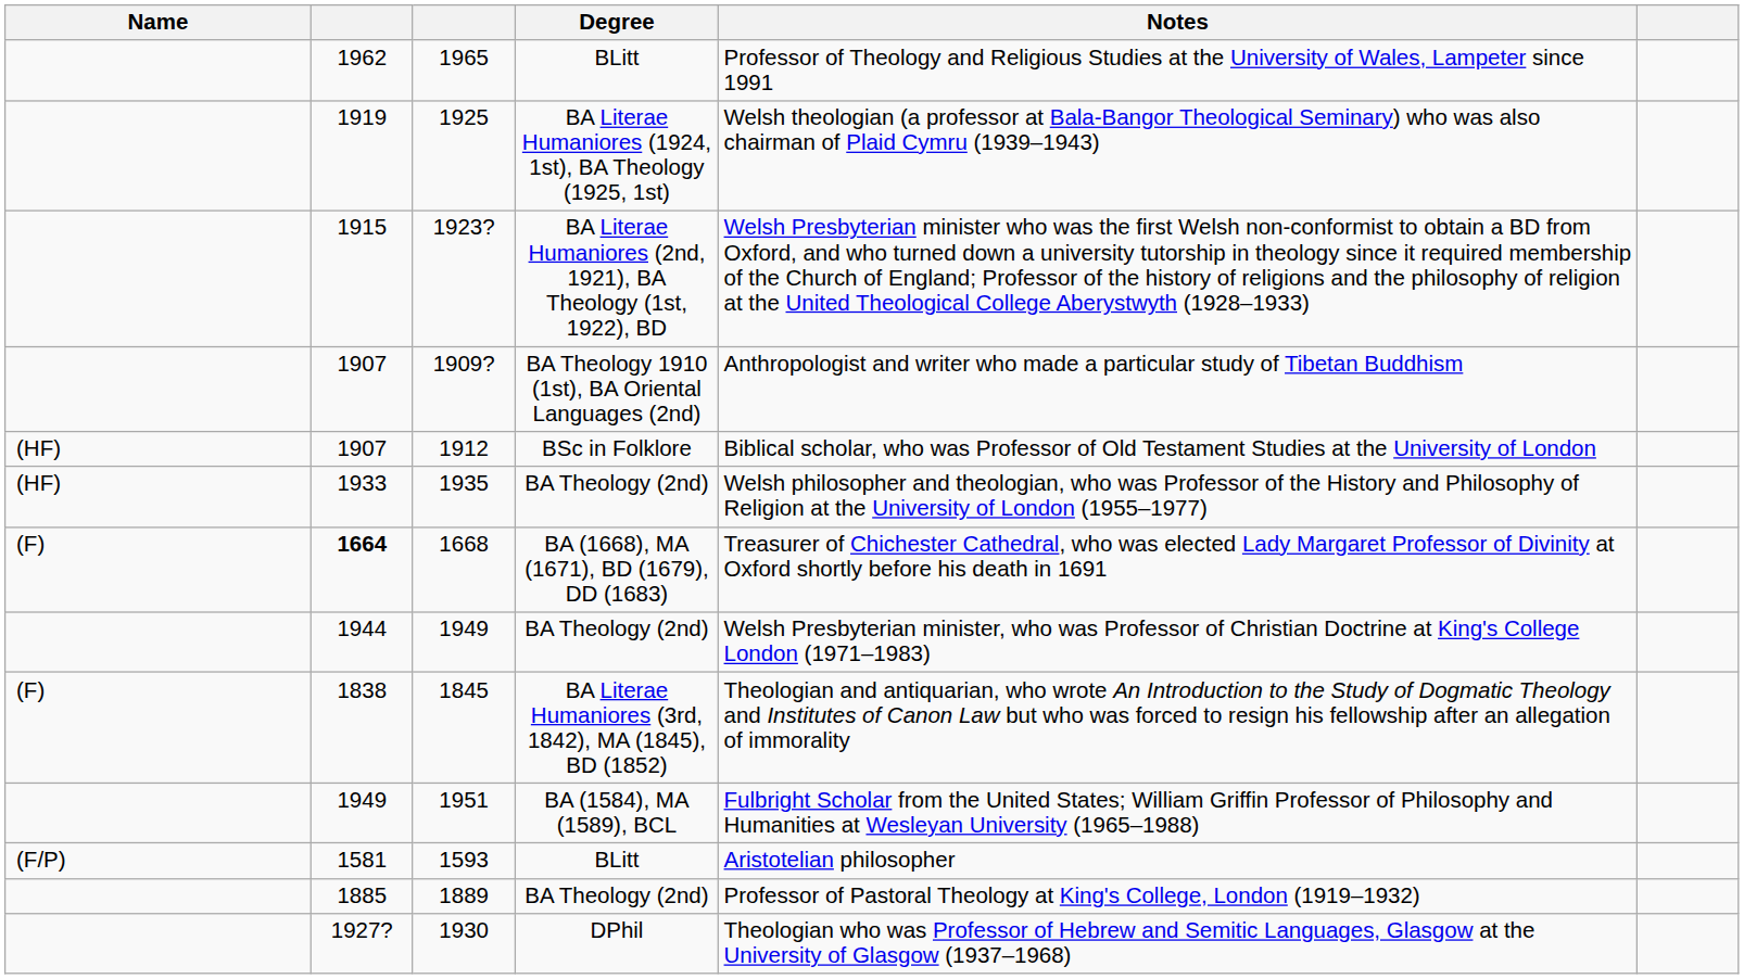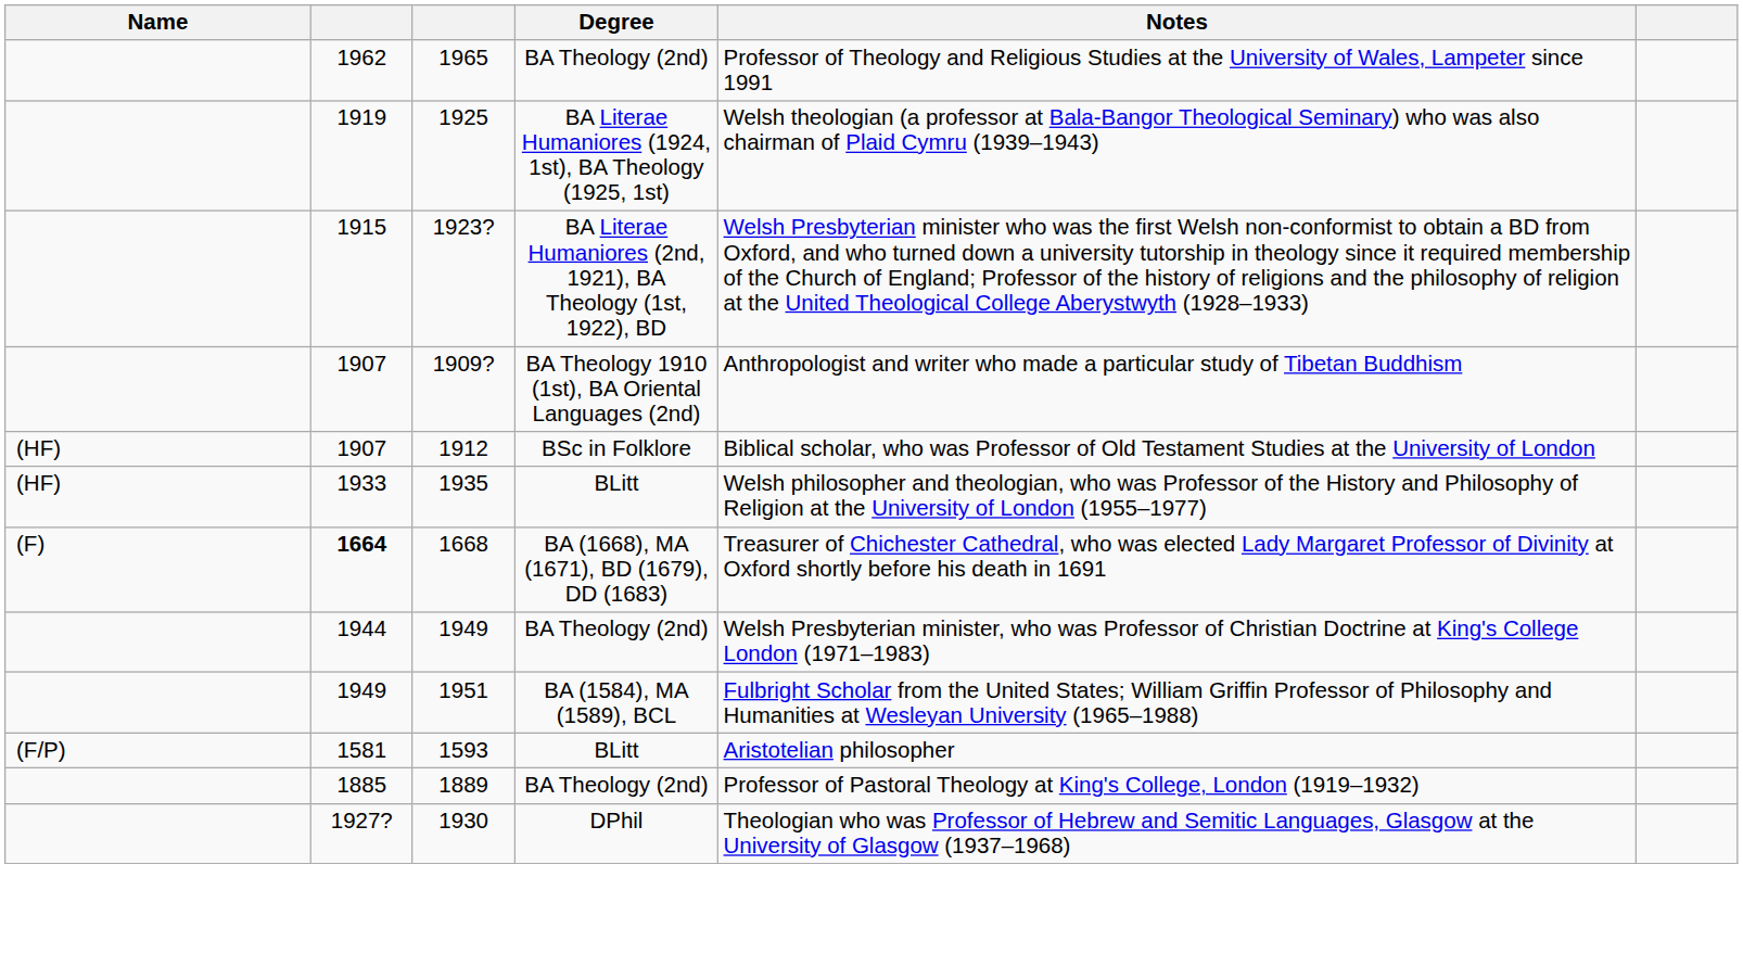1965 | Degree: BLitt -> BA Theology (2nd)
1935 | Degree: BA Theology (2nd) -> BLitt
- row: (F) | 1838 | 1845 | BA Literae Humaniores (3rd, 1842), MA (1845), BD (1852) | Theologian and antiquarian, who wrote An Introduction to the Study of Dogmatic Theology and Institutes of Canon Law but who was forced to resign his fellowship after an allegation of immorality
